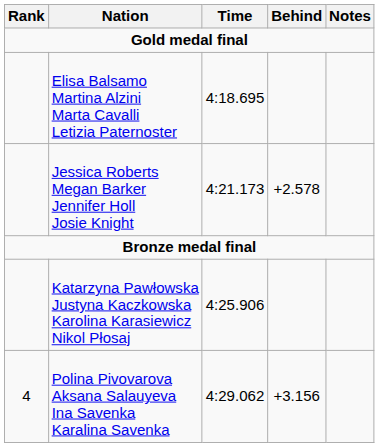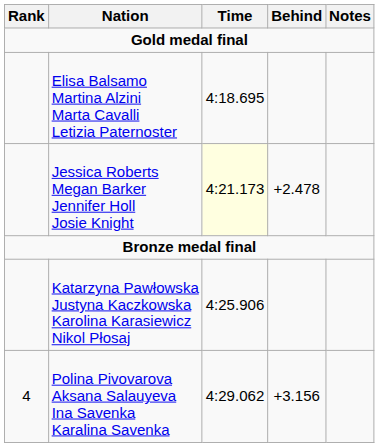Jessica Roberts Megan Barker Jennifer Holl Josie Knight | Time: no background -> lightyellow background
Jessica Roberts Megan Barker Jennifer Holl Josie Knight | Behind: +2.578 -> +2.478
